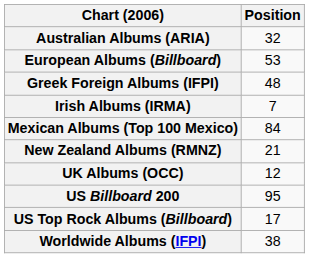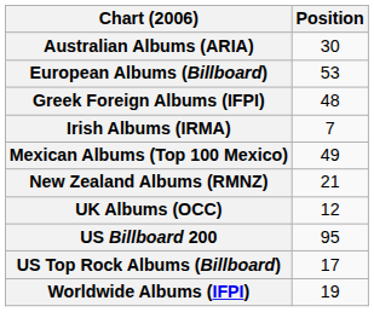Australian Albums (ARIA) | Position: 32 -> 30
Mexican Albums (Top 100 Mexico) | Position: 84 -> 49
Worldwide Albums (IFPI) | Position: 38 -> 19
